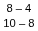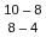rows swapped: 10 – 8 <-> 8 – 4
